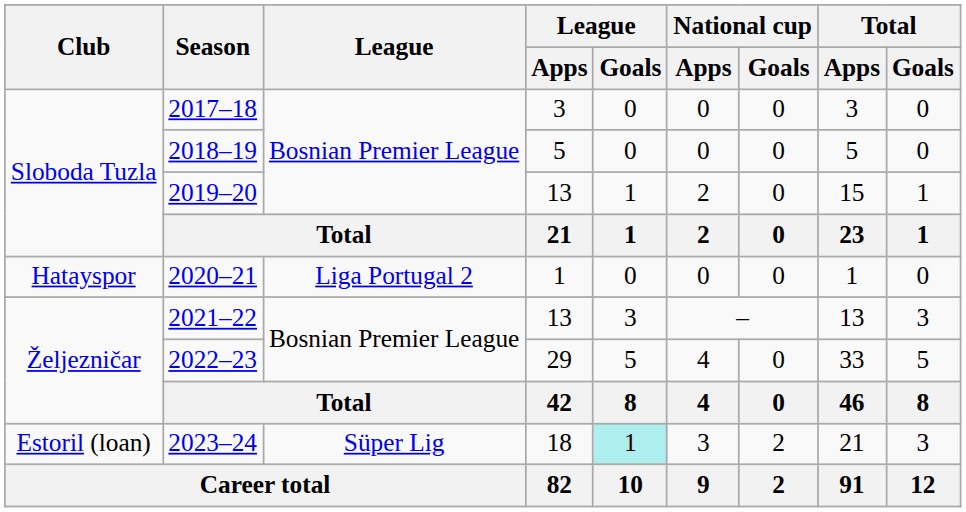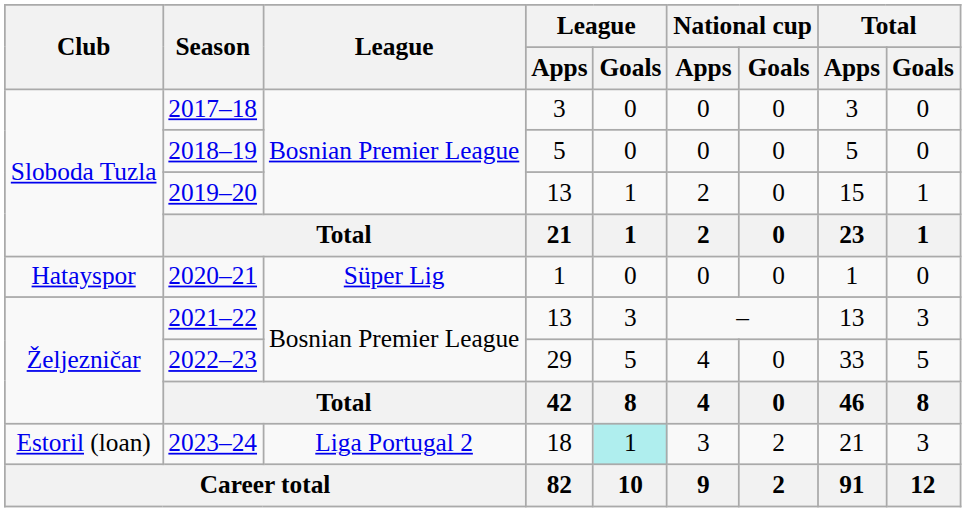2020–21 | League: Liga Portugal 2 -> Süper Lig
2023–24 | League: Süper Lig -> Liga Portugal 2
